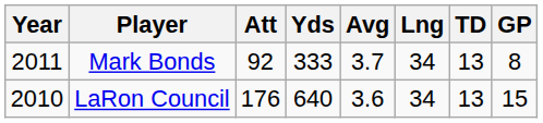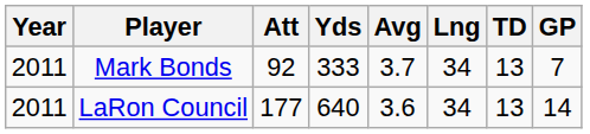Mark Bonds | GP: 8 -> 7
LaRon Council | Year: 2010 -> 2011
LaRon Council | Att: 176 -> 177
LaRon Council | GP: 15 -> 14
